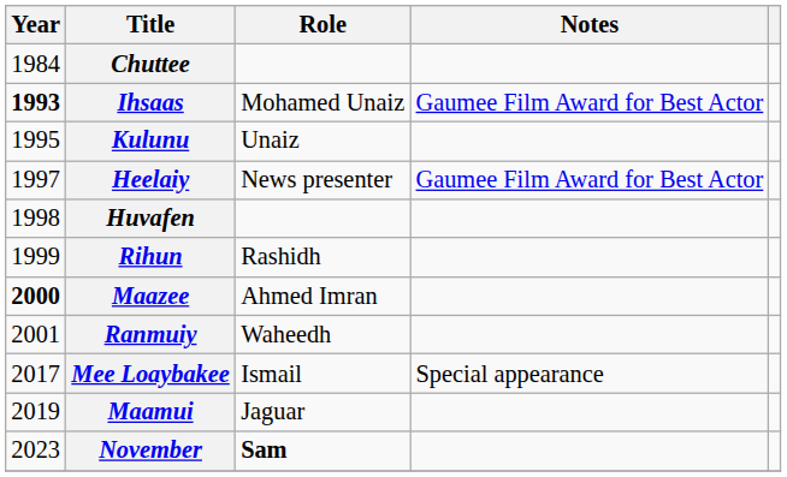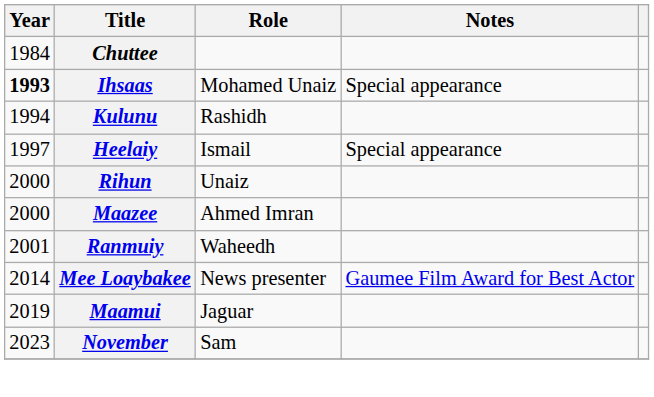Ihsaas | Notes: Gaumee Film Award for Best Actor -> Special appearance
Kulunu | Year: 1995 -> 1994
Kulunu | Role: Unaiz -> Rashidh
Heelaiy | Role: News presenter -> Ismail
Heelaiy | Notes: Gaumee Film Award for Best Actor -> Special appearance
- row: 1998 | Huvafen
Rihun | Year: 1999 -> 2000
Rihun | Role: Rashidh -> Unaiz
Maazee | Year: bold -> normal
Mee Loaybakee | Year: 2017 -> 2014
Mee Loaybakee | Role: Ismail -> News presenter
Mee Loaybakee | Notes: Special appearance -> Gaumee Film Award for Best Actor
November | Role: bold -> normal
